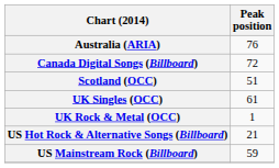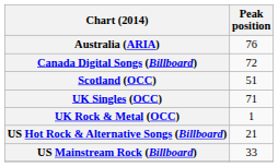UK Singles (OCC) | Peak position: 61 -> 71
US Mainstream Rock (Billboard) | Peak position: 59 -> 33
